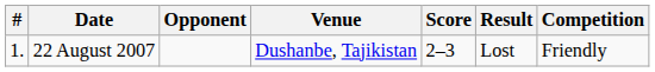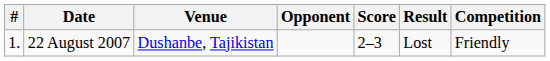columns swapped: Venue <-> Opponent
